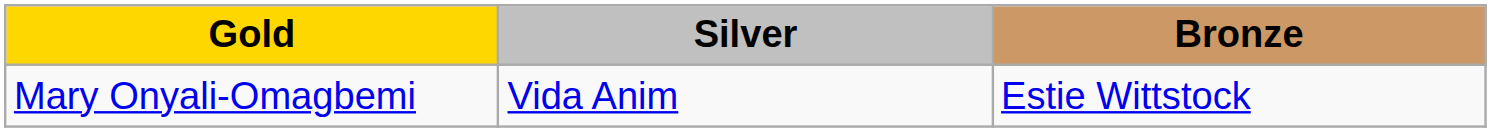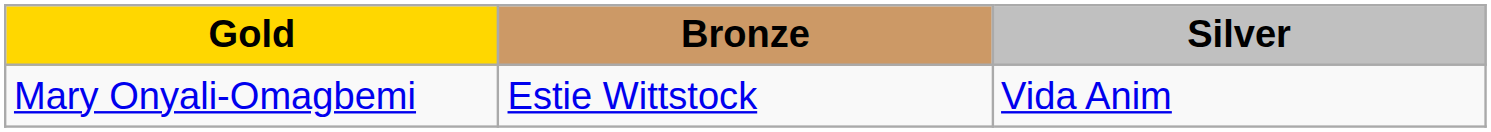columns swapped: Silver <-> Bronze
